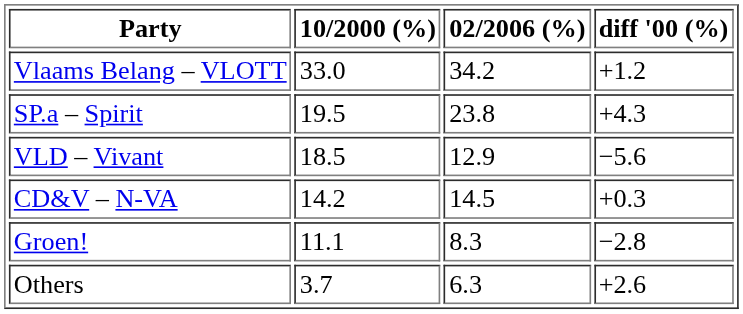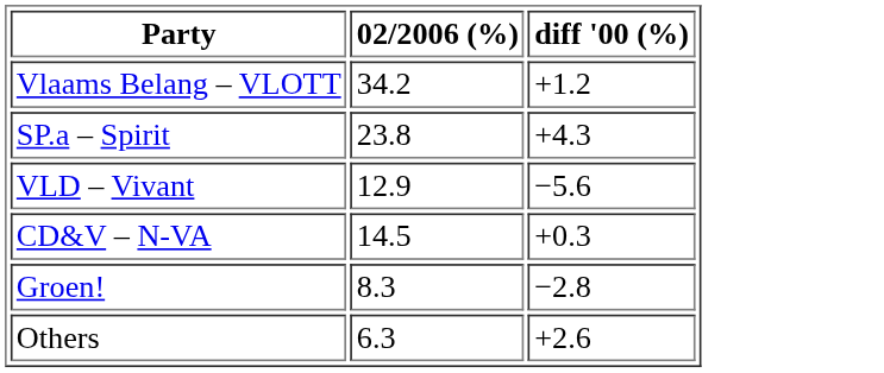- column: 10/2000 (%) | 33.0 | 19.5 | 18.5 | 14.2 | 11.1 | 3.7
